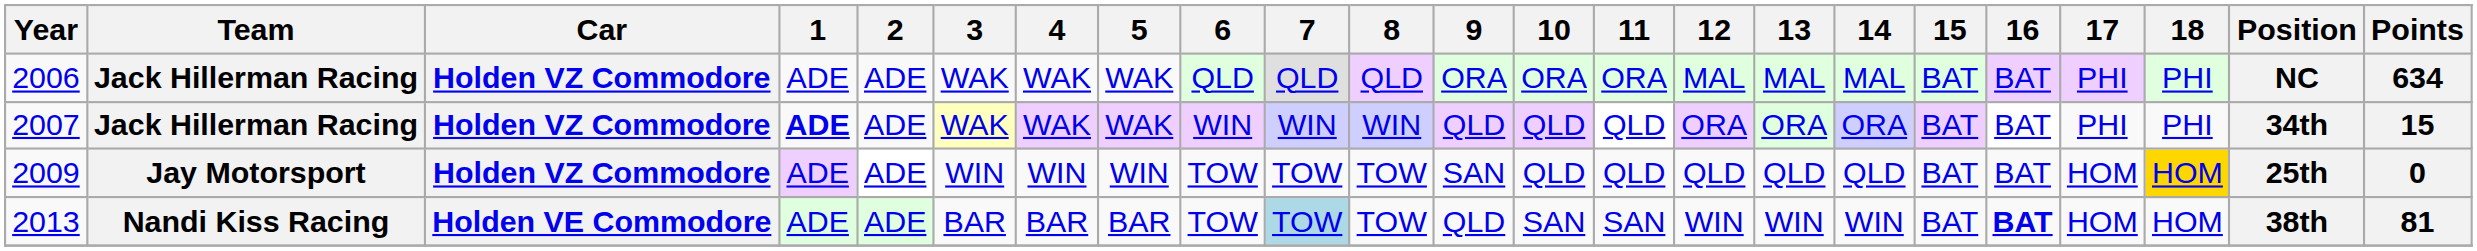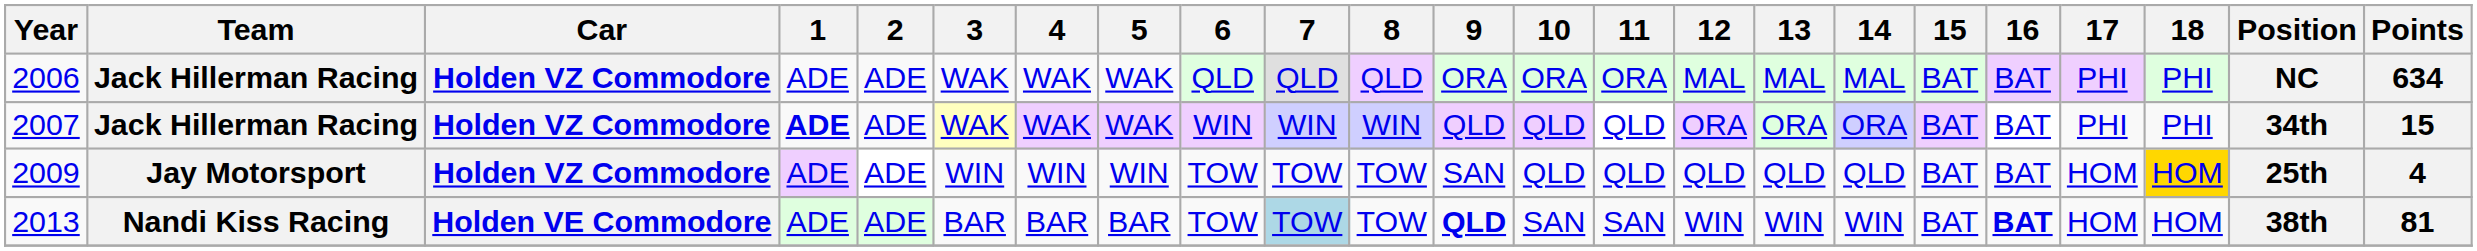2009 | Points: 0 -> 4
2013 | 9: normal -> bold
